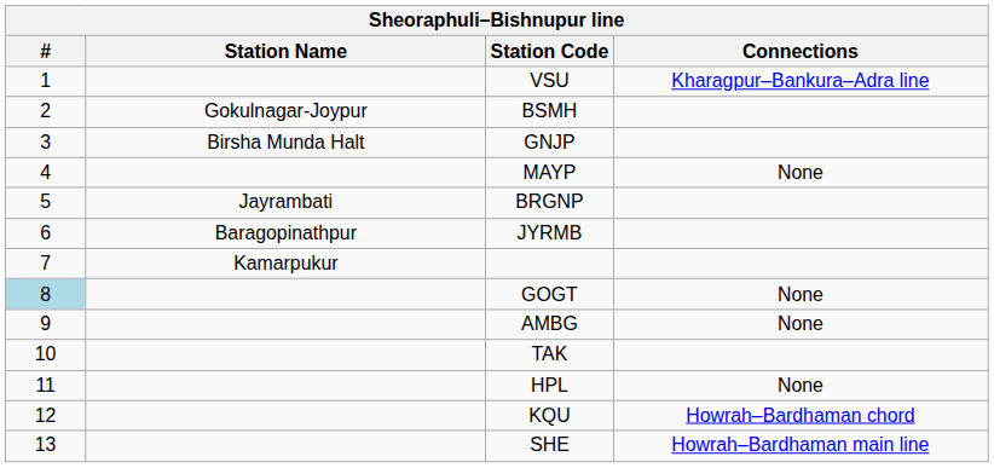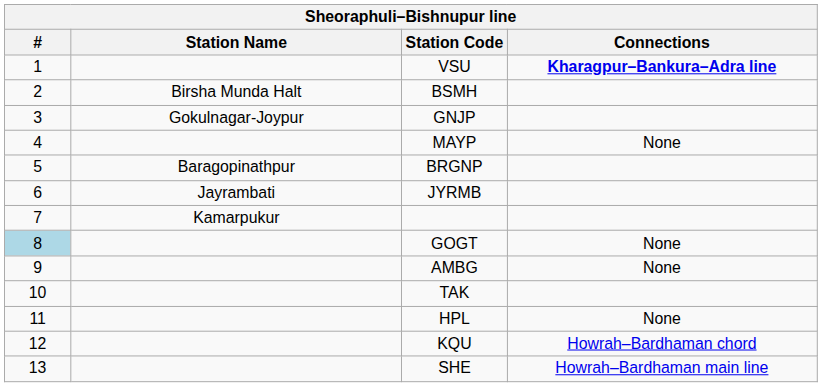VSU | Connections: normal -> bold
BSMH | Station Name: Gokulnagar-Joypur -> Birsha Munda Halt
GNJP | Station Name: Birsha Munda Halt -> Gokulnagar-Joypur
BRGNP | Station Name: Jayrambati -> Baragopinathpur
JYRMB | Station Name: Baragopinathpur -> Jayrambati
